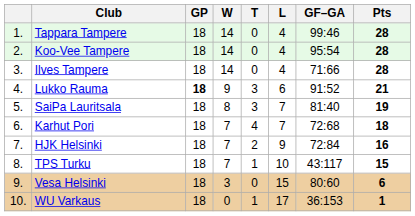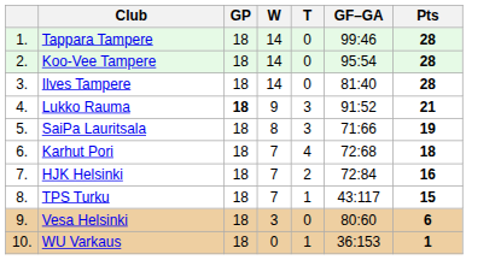- column: L | 4 | 4 | 4 | 6 | 7 | 7 | 9 | 10 | 15 | 17
Ilves Tampere | GF–GA: 71:66 -> 81:40
SaiPa Lauritsala | GF–GA: 81:40 -> 71:66
